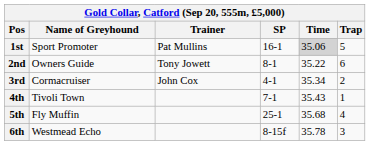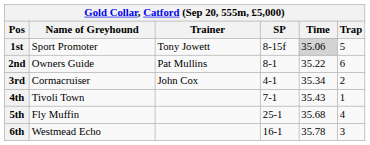1st | Trainer: Pat Mullins -> Tony Jowett
1st | SP: 16-1 -> 8-15f
2nd | Trainer: Tony Jowett -> Pat Mullins
6th | SP: 8-15f -> 16-1
